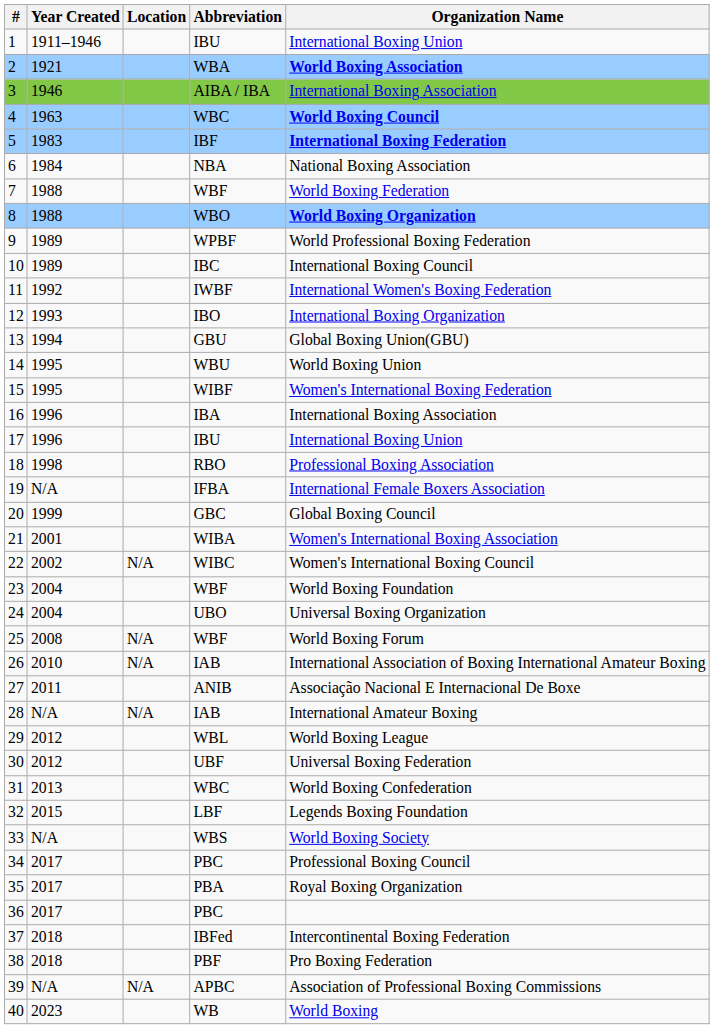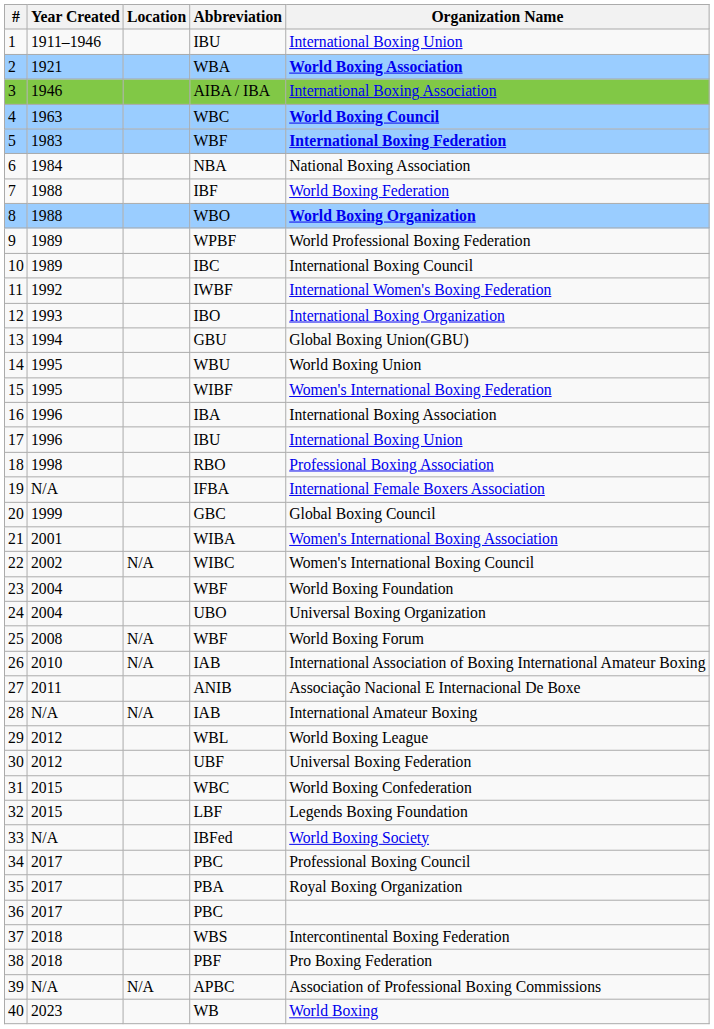5 | Abbreviation: IBF -> WBF
7 | Abbreviation: WBF -> IBF
31 | Year Created: 2013 -> 2015
33 | Abbreviation: WBS -> IBFed
37 | Abbreviation: IBFed -> WBS
